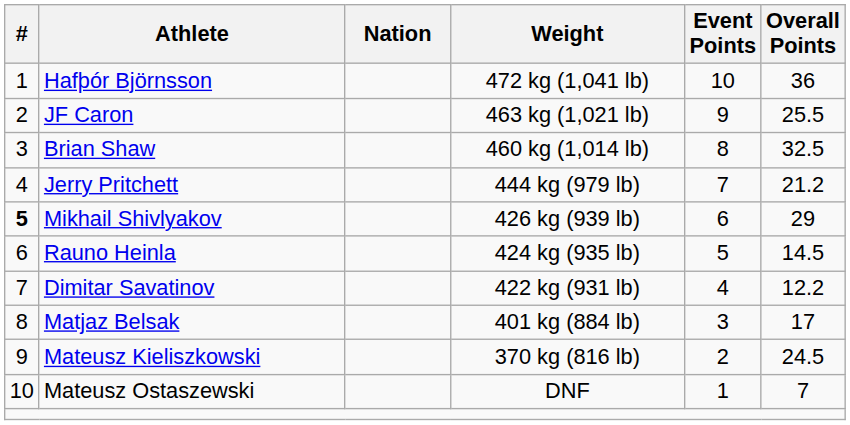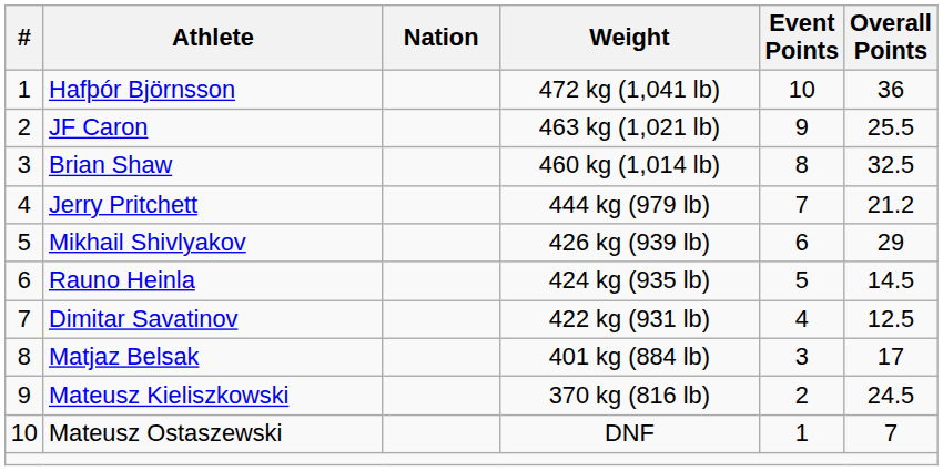Mikhail Shivlyakov | #: bold -> normal
Dimitar Savatinov | Overall Points: 12.2 -> 12.5
